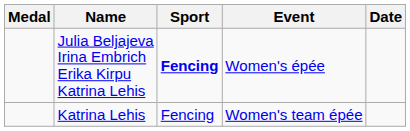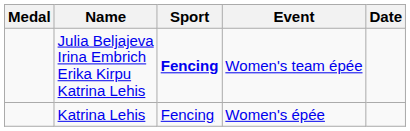Julia Beljajeva Irina Embrich Erika Kirpu Katrina Lehis | Event: Women's épée -> Women's team épée
Katrina Lehis | Event: Women's team épée -> Women's épée
